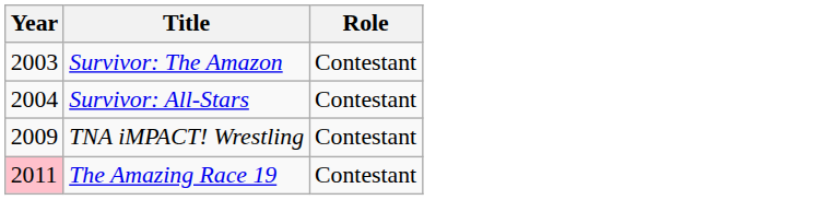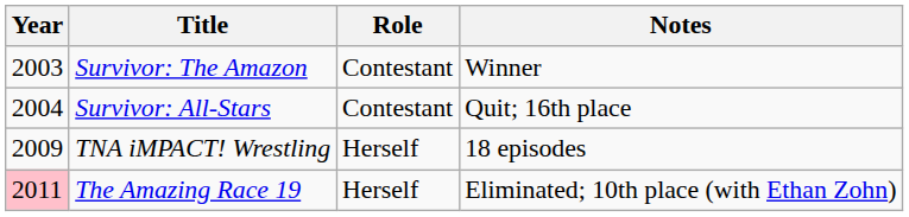+ column: Notes | Winner | Quit; 16th place | 18 episodes | Eliminated; 10th place (with Ethan Zohn)
TNA iMPACT! Wrestling | Role: Contestant -> Herself
The Amazing Race 19 | Role: Contestant -> Herself
